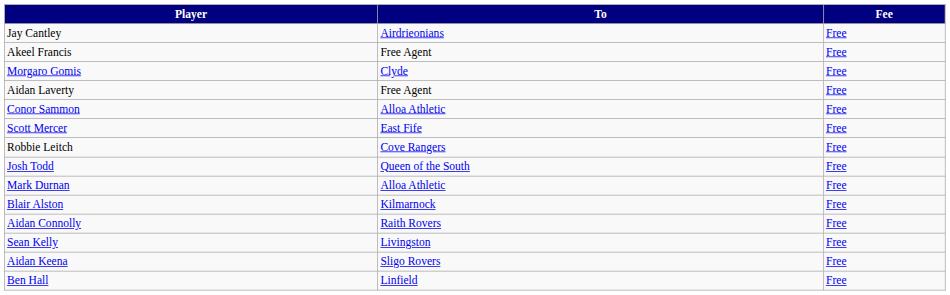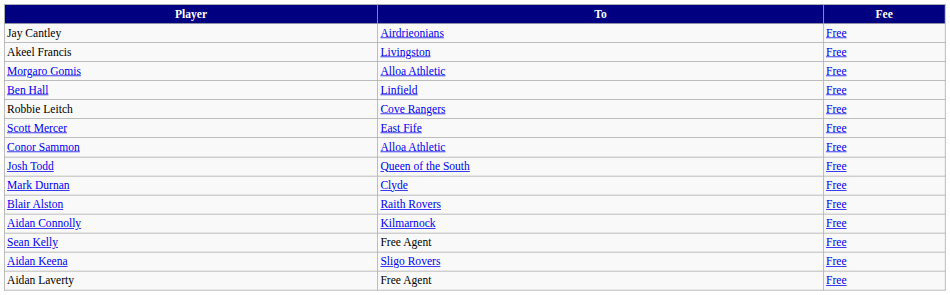Akeel Francis | To: Free Agent -> Livingston
Morgaro Gomis | To: Clyde -> Alloa Athletic
rows swapped: Aidan Laverty <-> Ben Hall
rows swapped: Robbie Leitch <-> Conor Sammon
Mark Durnan | To: Alloa Athletic -> Clyde
Blair Alston | To: Kilmarnock -> Raith Rovers
Aidan Connolly | To: Raith Rovers -> Kilmarnock
Sean Kelly | To: Livingston -> Free Agent
